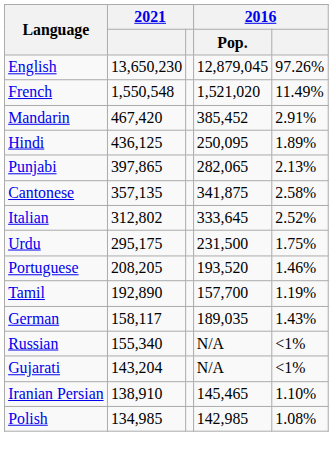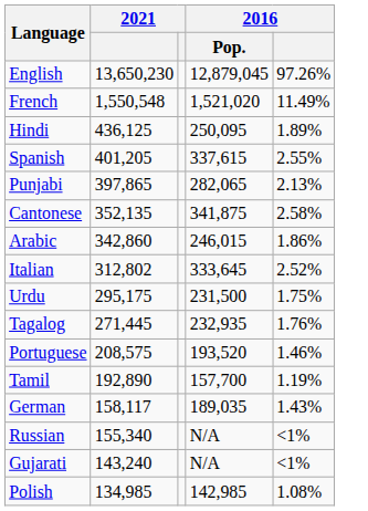- row: Mandarin | 467,420 | 385,452 | 2.91%
+ row: Spanish | 401,205 | 337,615 | 2.55%
Cantonese | column 2: 357,135 -> 352,135
+ row: Arabic | 342,860 | 246,015 | 1.86%
+ row: Tagalog | 271,445 | 232,935 | 1.76%
Portuguese | column 2: 208,205 -> 208,575
Gujarati | column 2: 143,204 -> 143,240
- row: Iranian Persian | 138,910 | 145,465 | 1.10%
